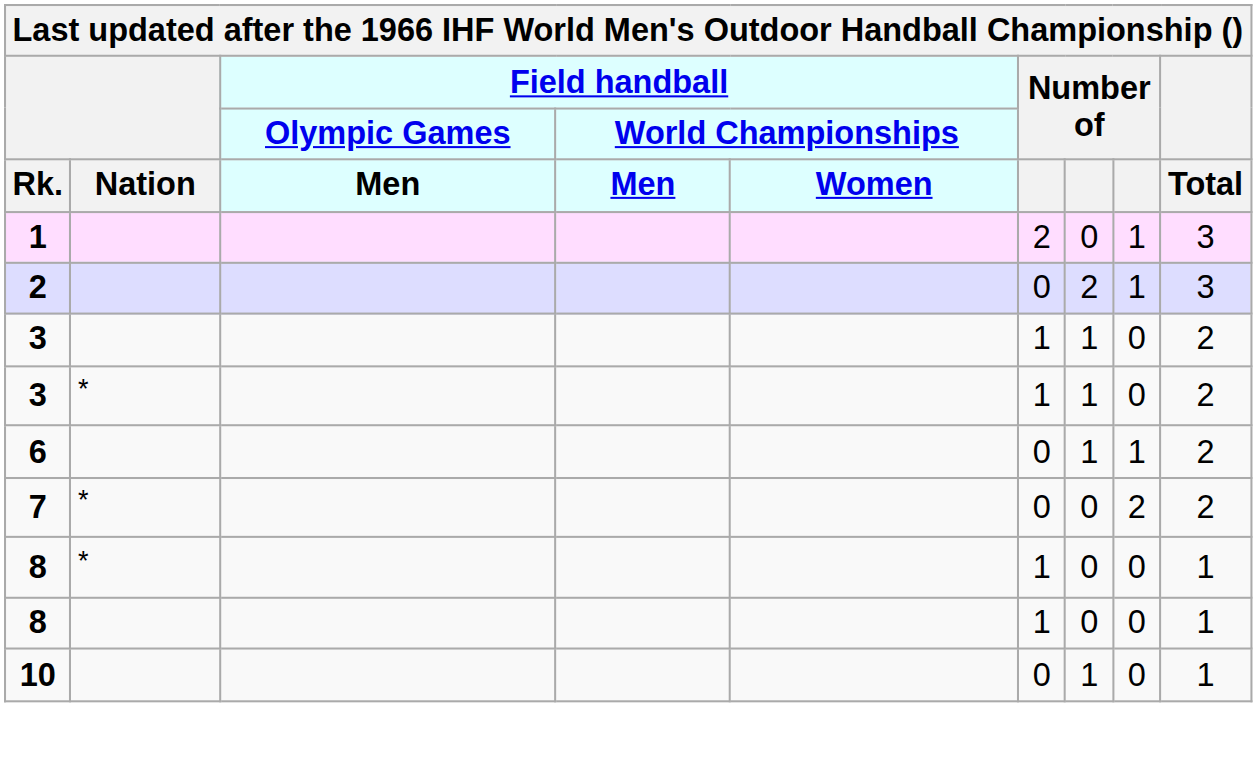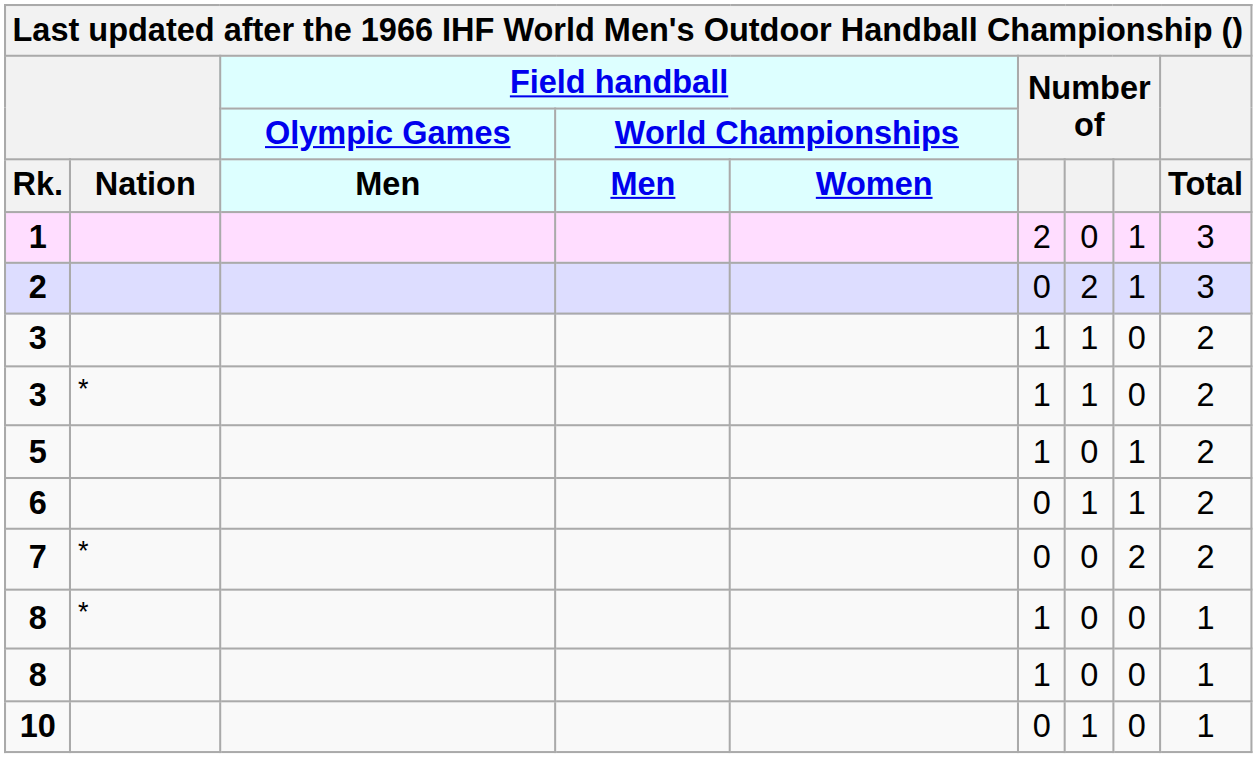+ row: 5 | 1 | 0 | 1 | 2
